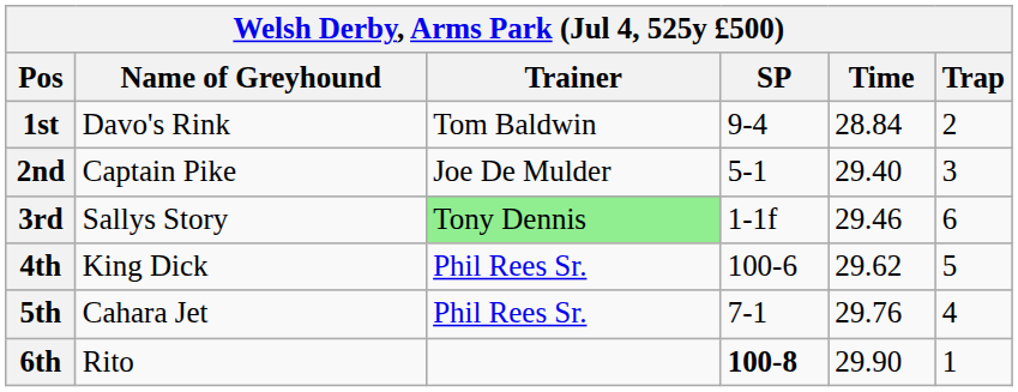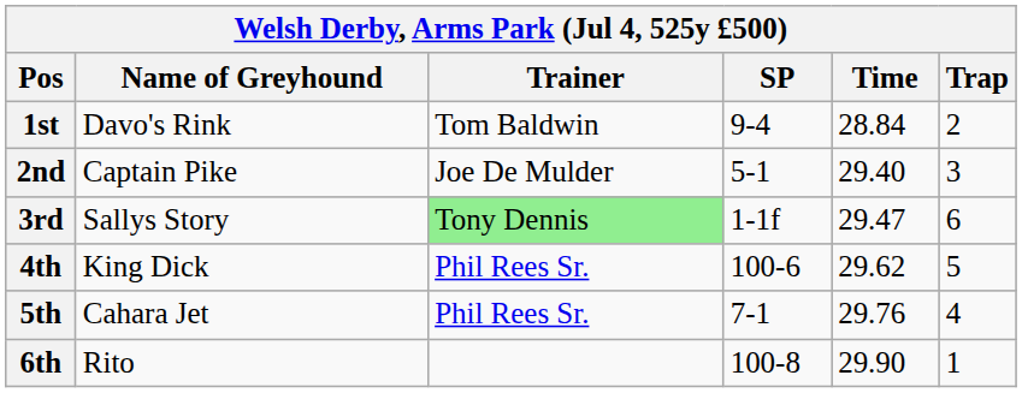3rd | Time: 29.46 -> 29.47
6th | SP: bold -> normal
